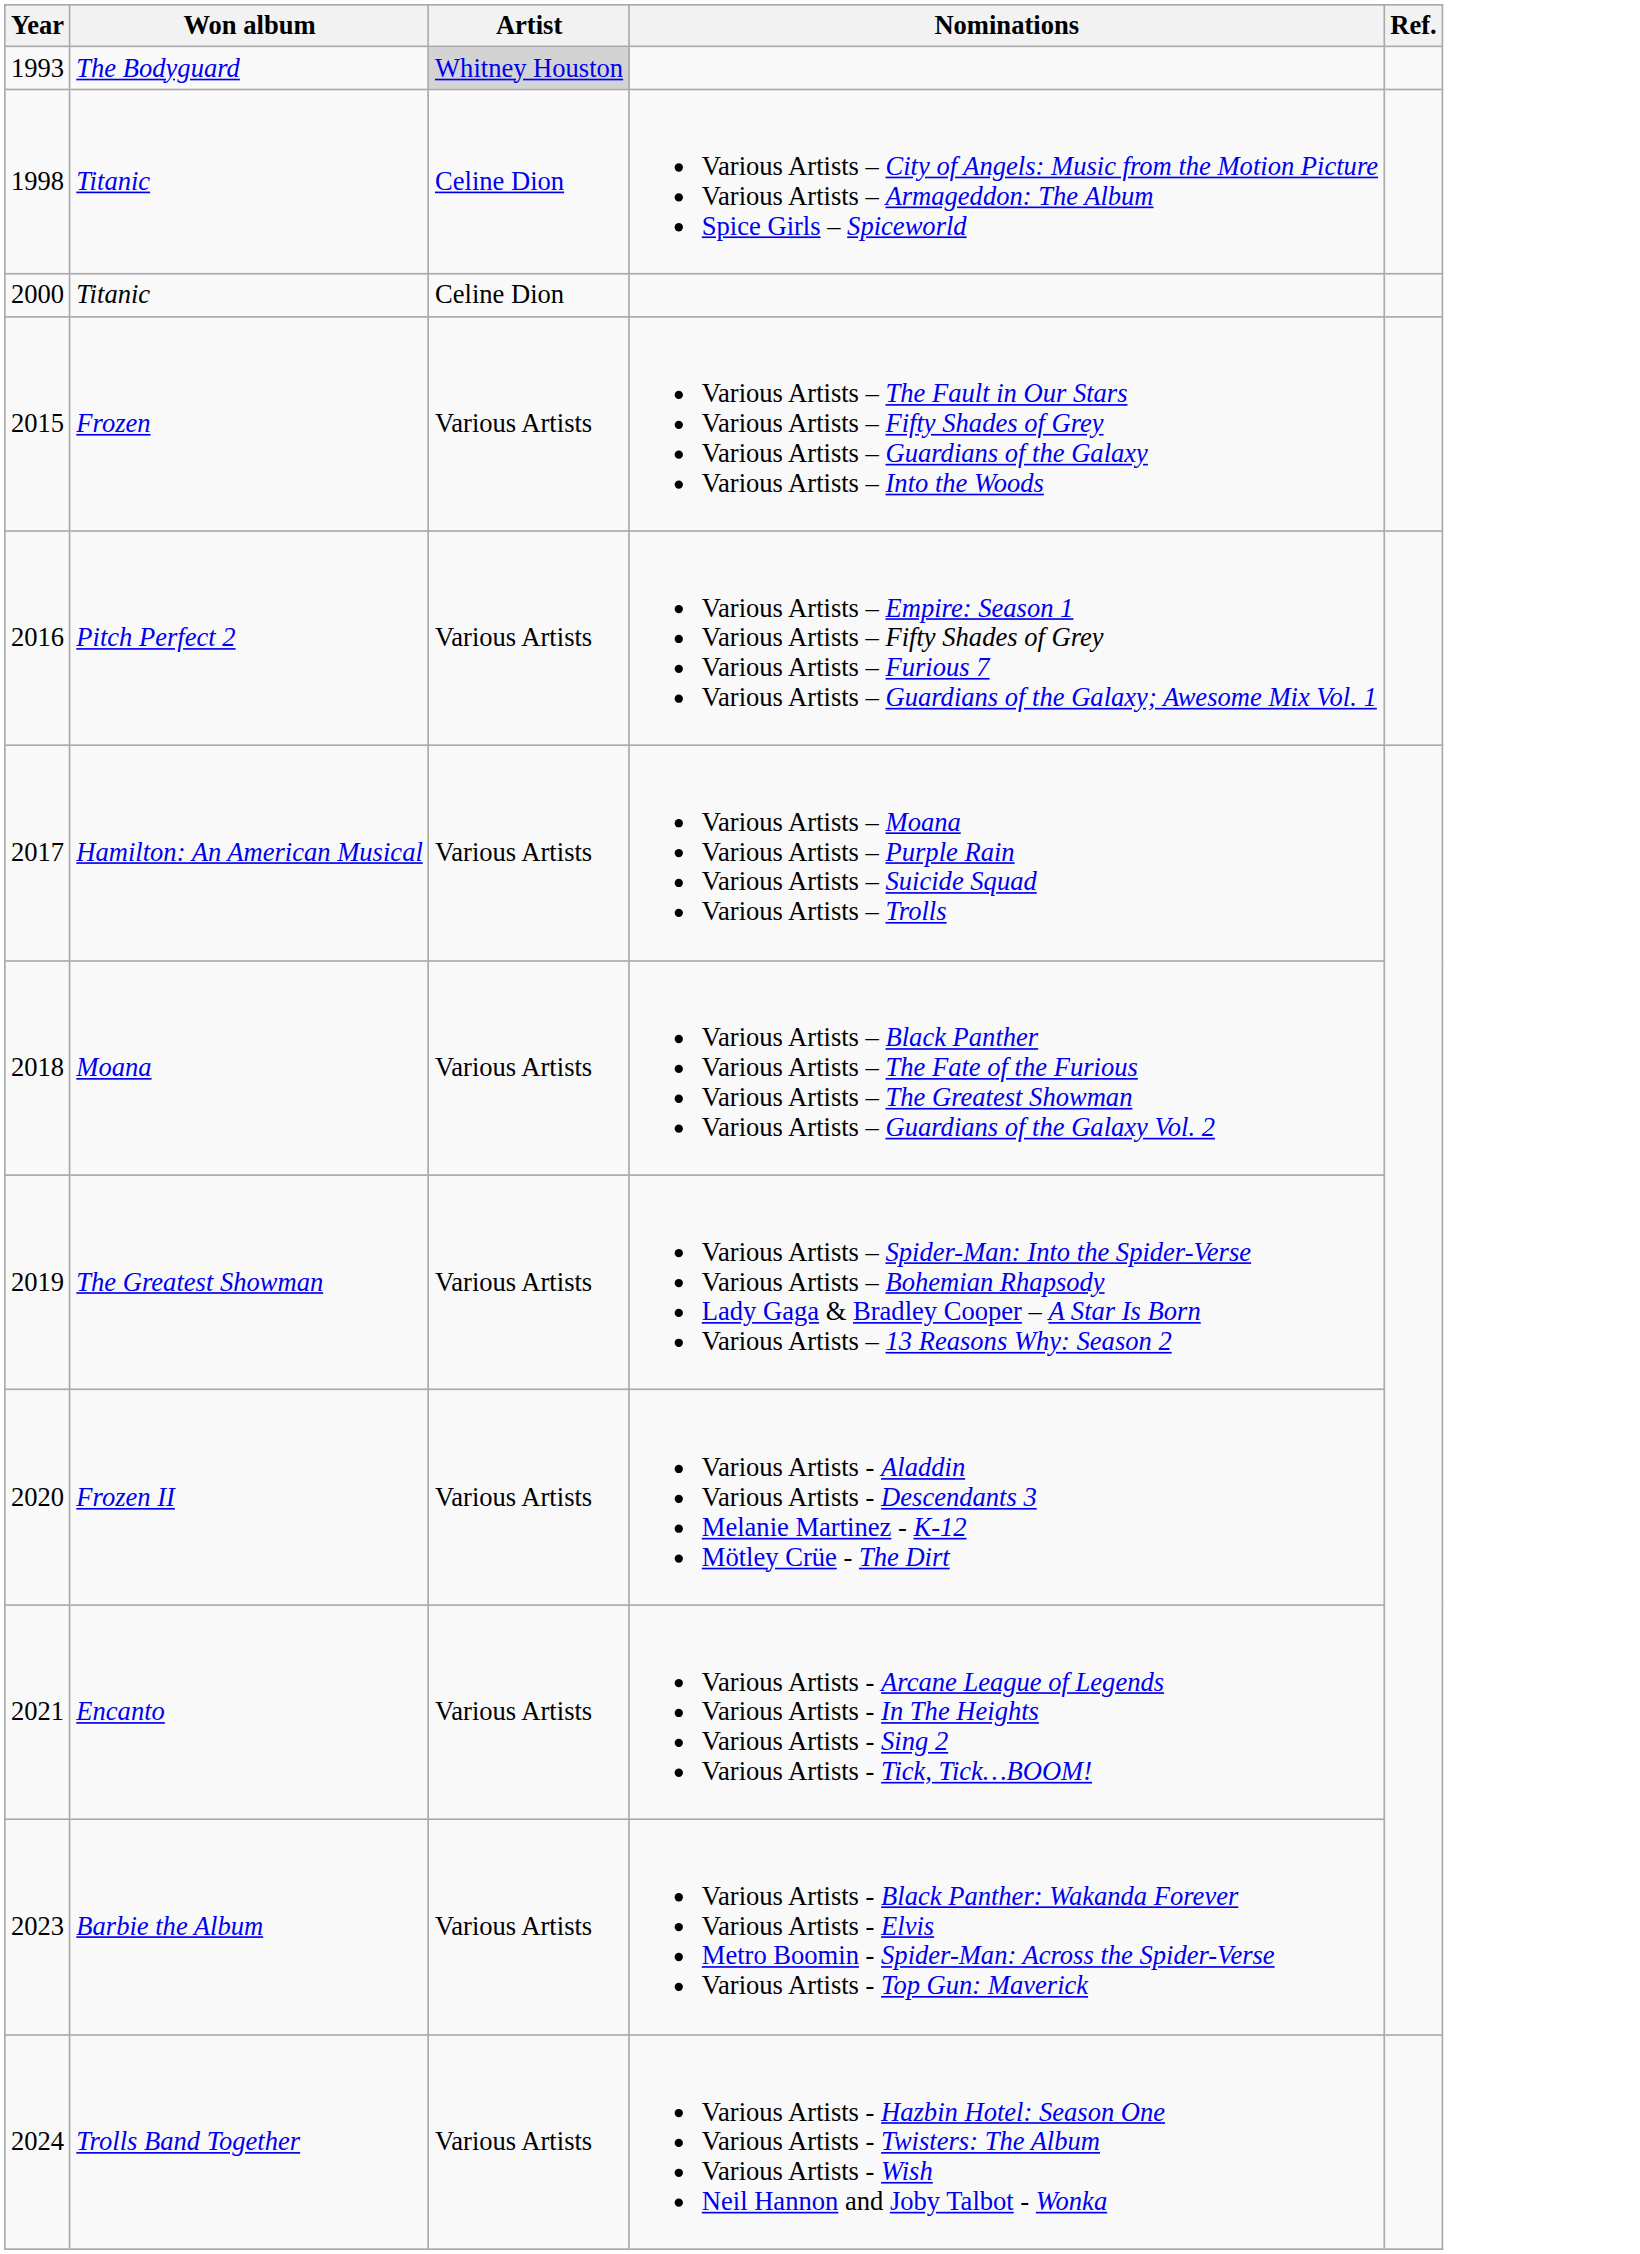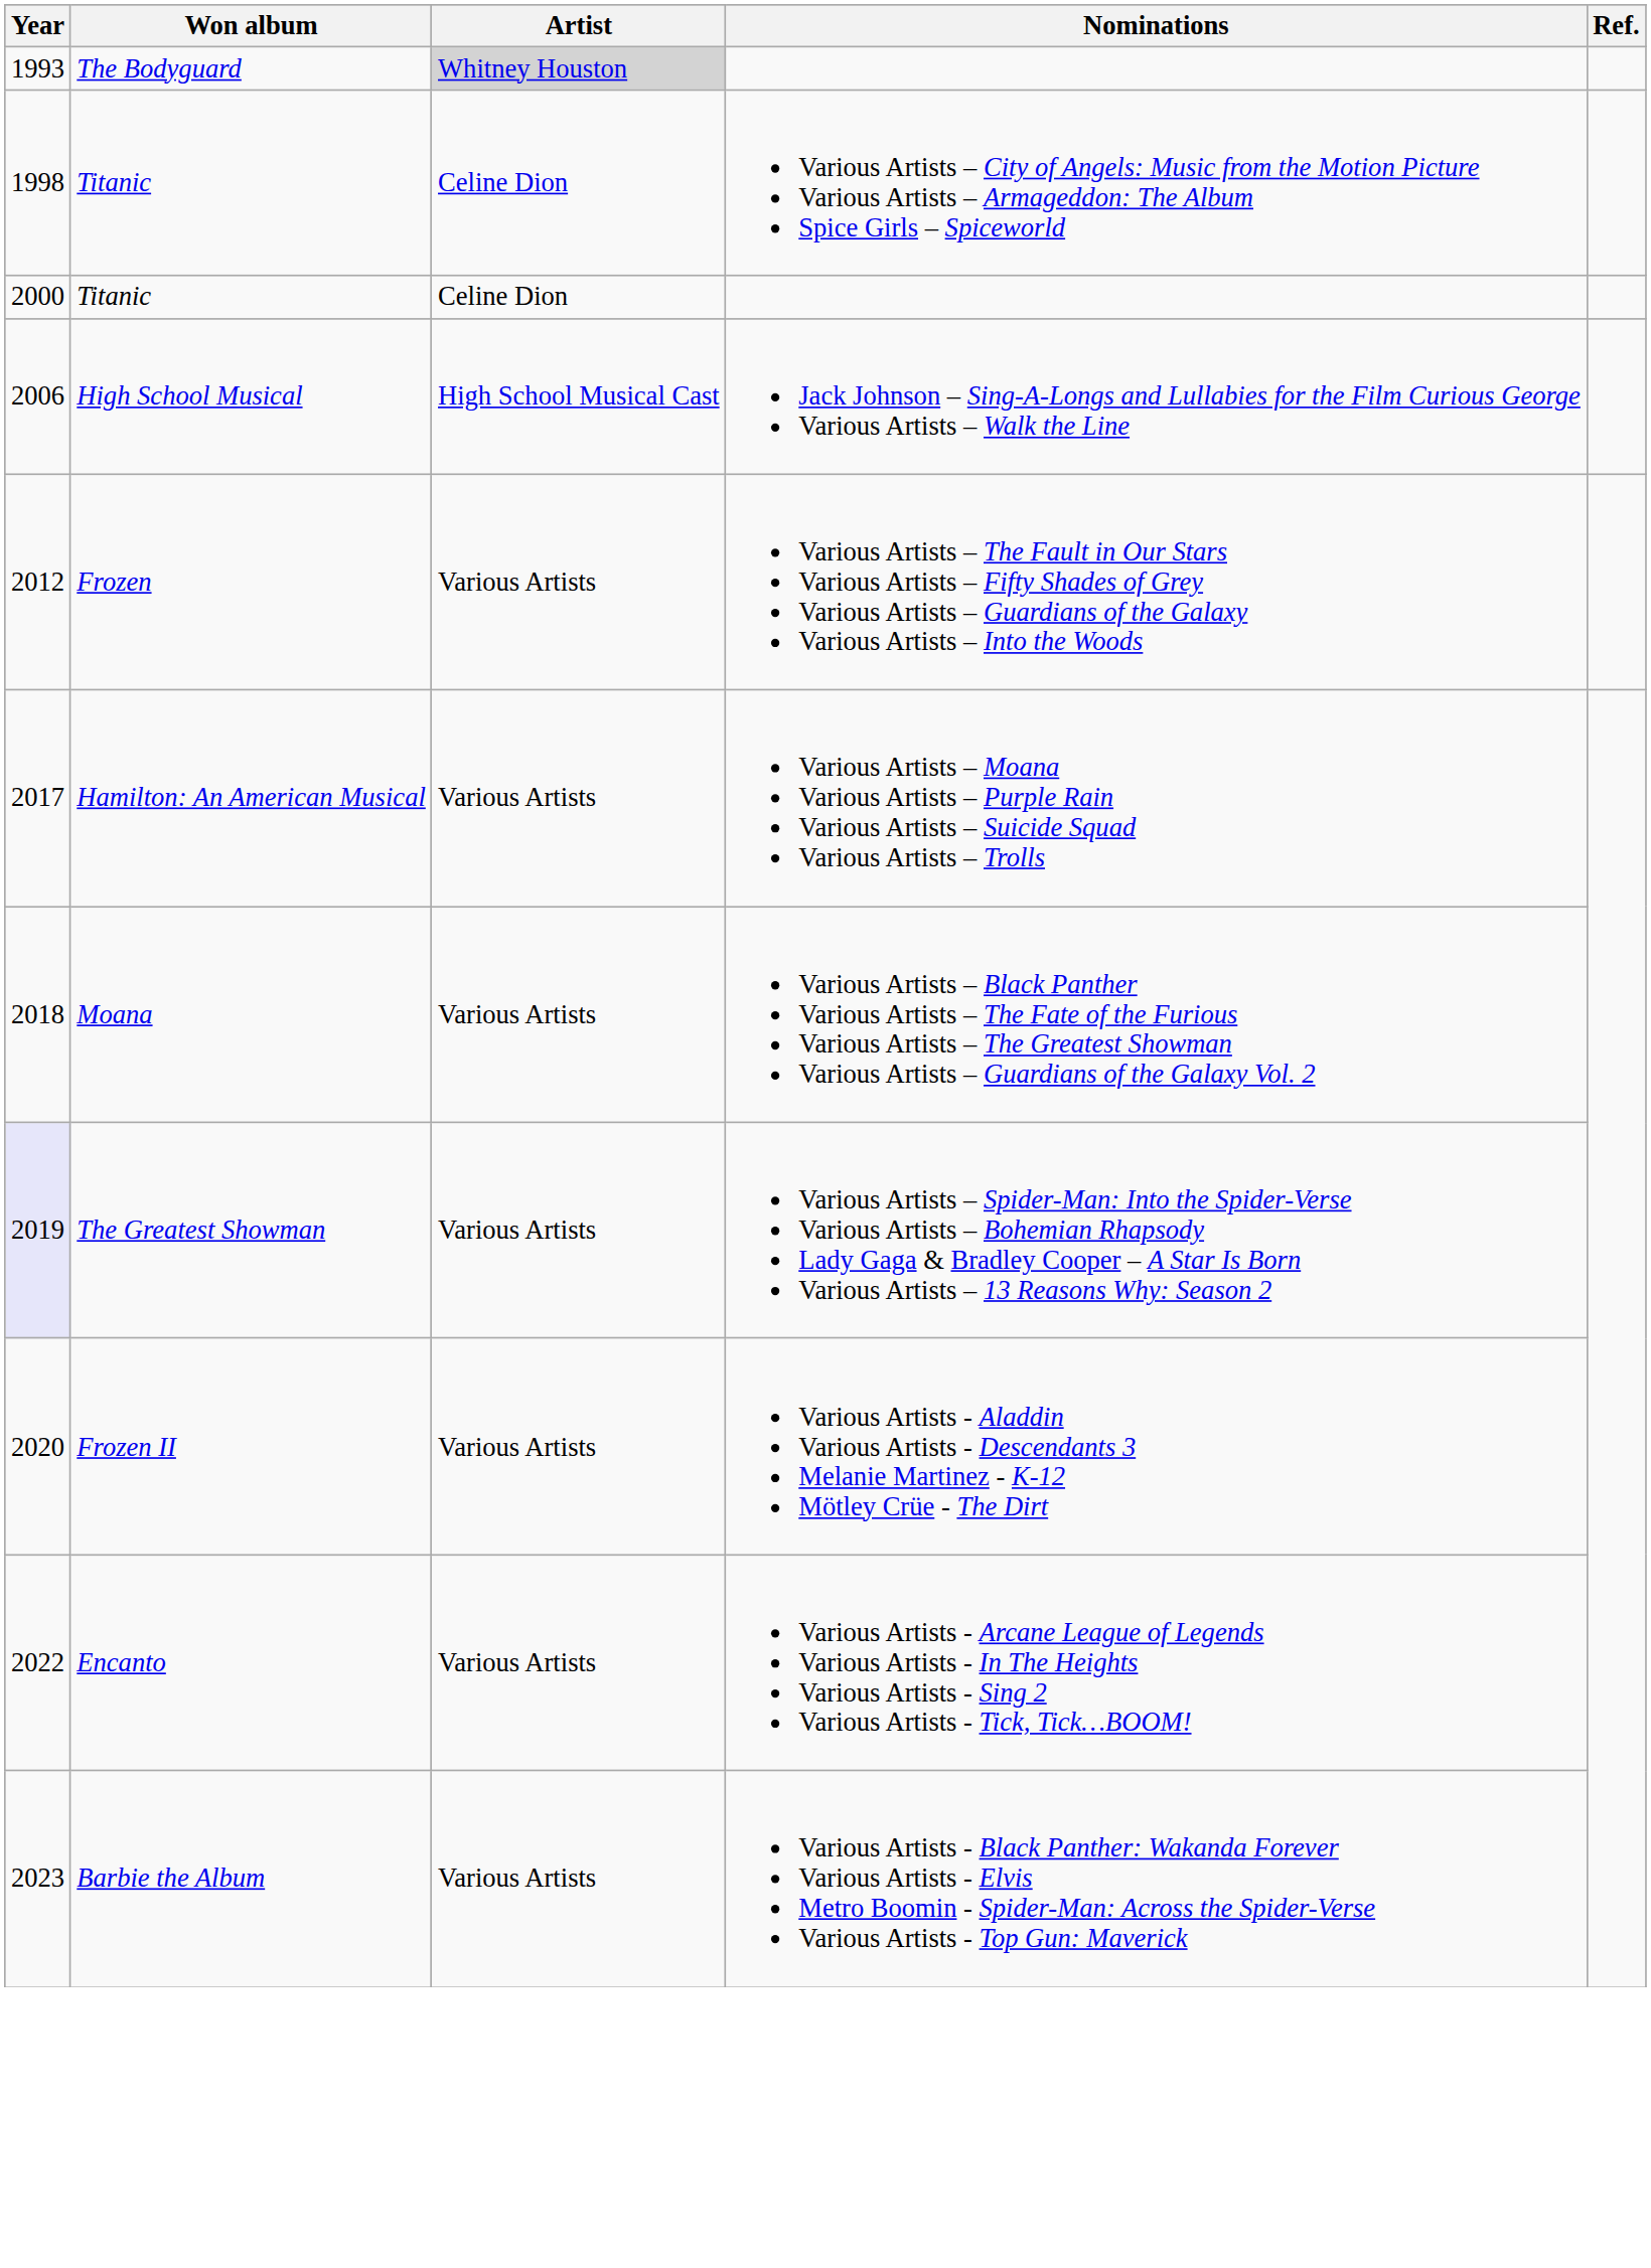+ row: 2006 | High School Musical | High School Musical Cast | Jack Johnson – Sing-A-Longs and Lullabies for the Film Curious George Various Artists – Walk the Line
Frozen | Year: 2015 -> 2012
- row: 2016 | Pitch Perfect 2 | Various Artists | Various Artists – Empire: Season 1 Various Artists – Fifty Shades of Grey Various Artists – Furious 7 Various Artists – Guardians of the Galaxy; Awesome Mix Vol. 1
The Greatest Showman | Year: no background -> lavender background
Encanto | Year: 2021 -> 2022
- row: 2024 | Trolls Band Together | Various Artists | Various Artists - Hazbin Hotel: Season One Various Artists - Twisters: The Album Various Artists - Wish Neil Hannon and Joby Talbot - Wonka
